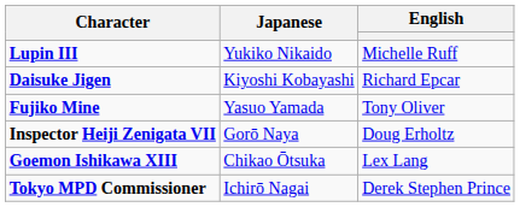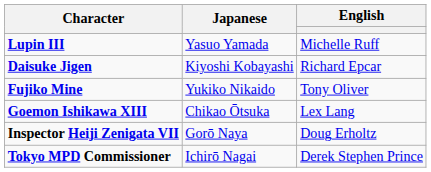Lupin III | Japanese: Yukiko Nikaido -> Yasuo Yamada
Fujiko Mine | Japanese: Yasuo Yamada -> Yukiko Nikaido
rows swapped: Inspector Heiji Zenigata VII <-> Goemon Ishikawa XIII
